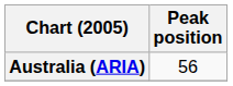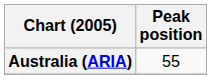Australia (ARIA) | Peak position: 56 -> 55
